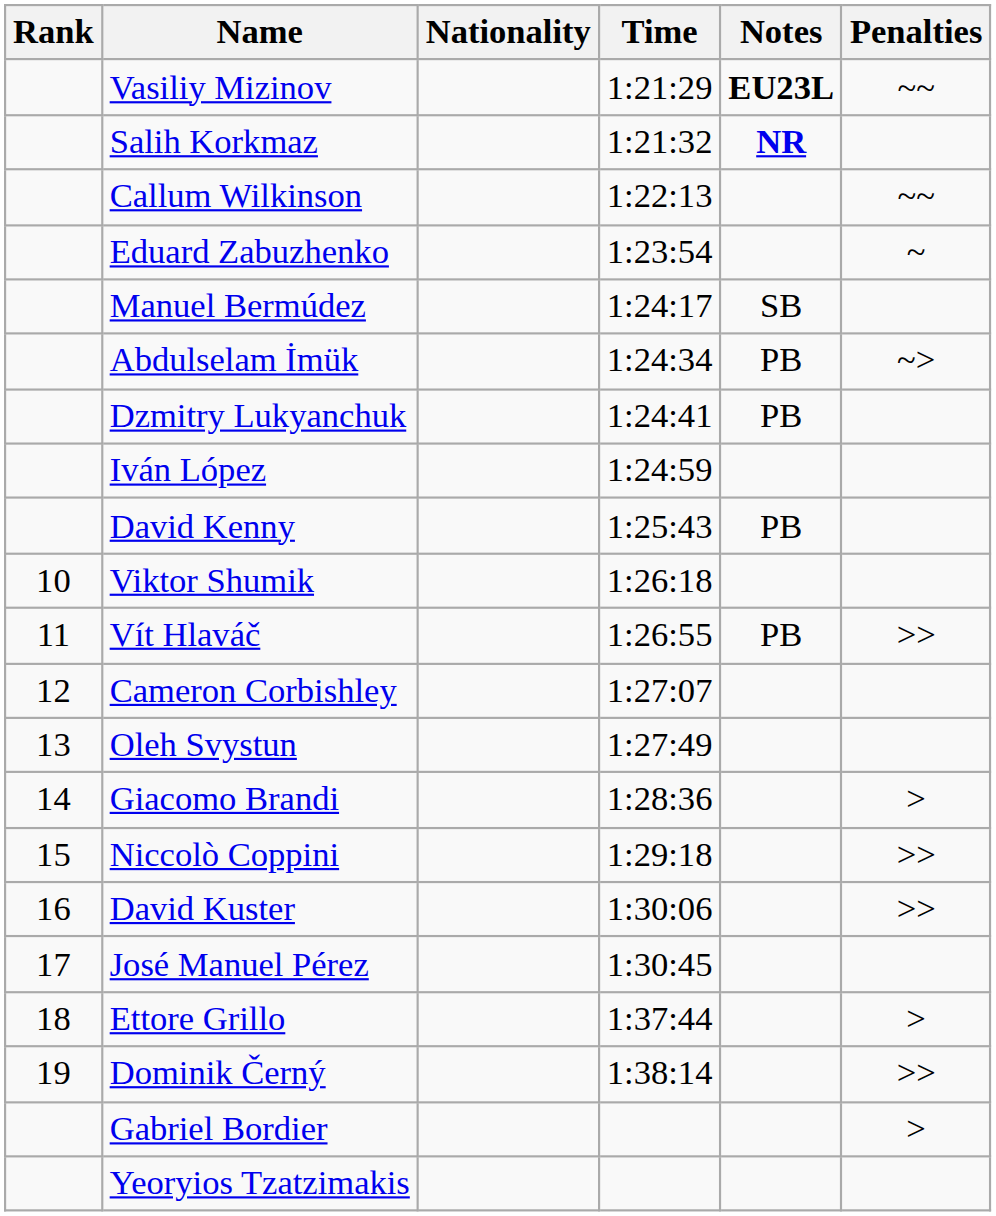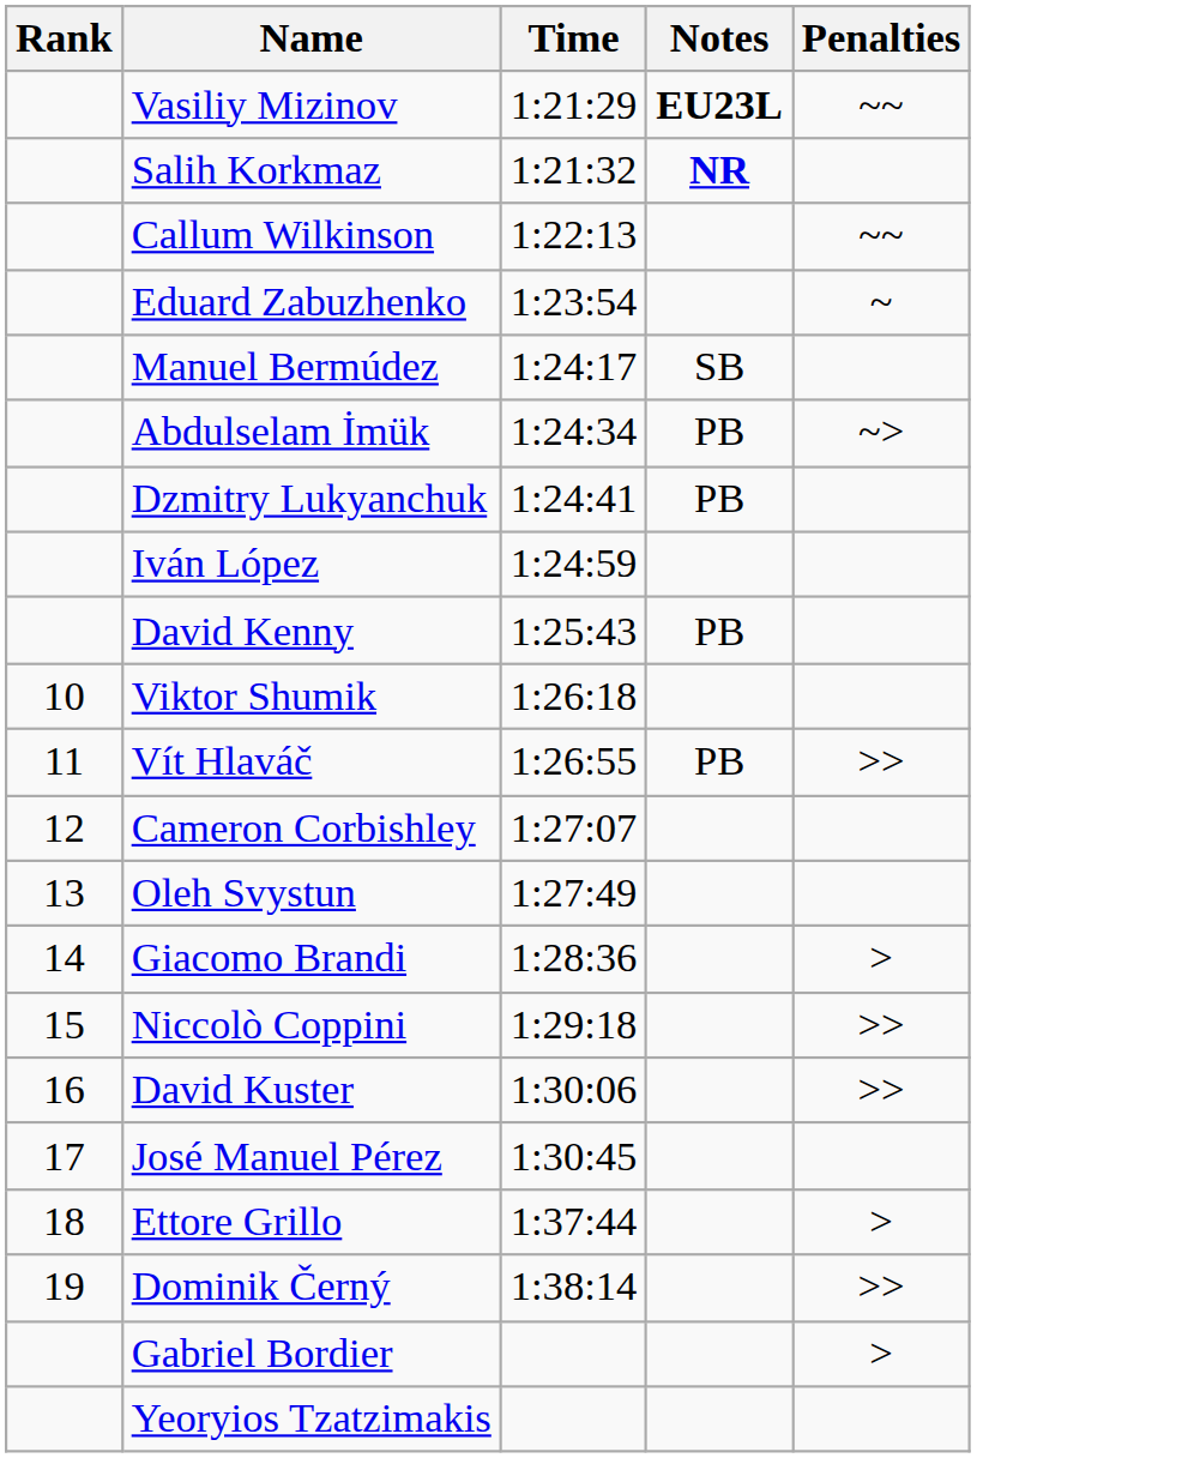- column: Nationality
